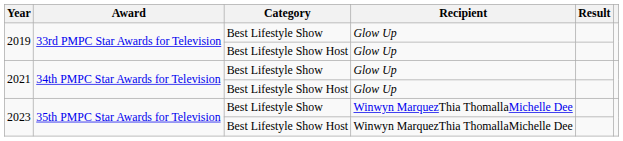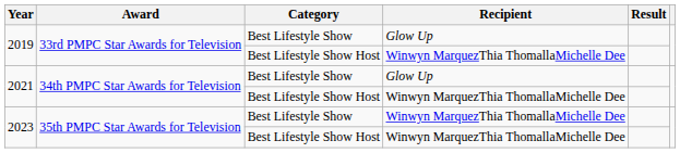2019 / Best Lifestyle Show Host | Recipient: Glow Up -> Winwyn MarquezThia ThomallaMichelle Dee
2021 / Best Lifestyle Show Host | Recipient: Glow Up -> Winwyn MarquezThia ThomallaMichelle Dee
